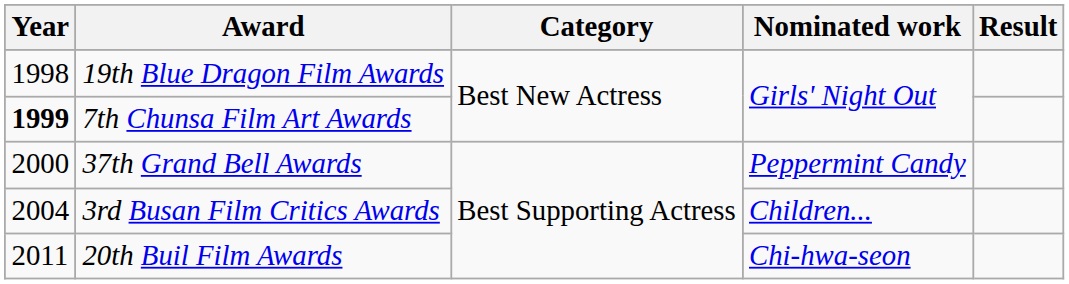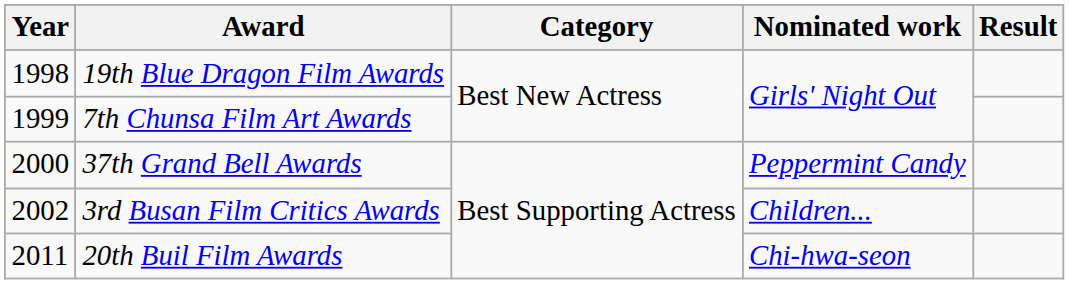7th Chunsa Film Art Awards | Year: bold -> normal
3rd Busan Film Critics Awards | Year: 2004 -> 2002
